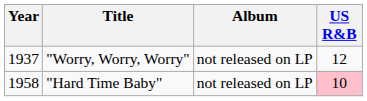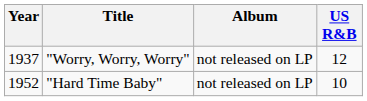"Hard Time Baby" | Year: 1958 -> 1952
"Hard Time Baby" | US R&B: pink background -> no background
